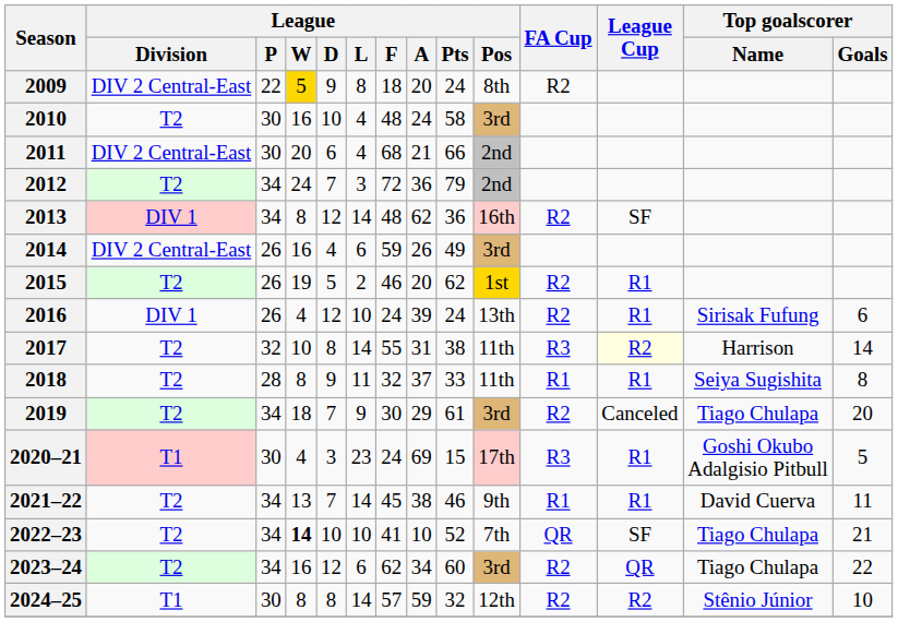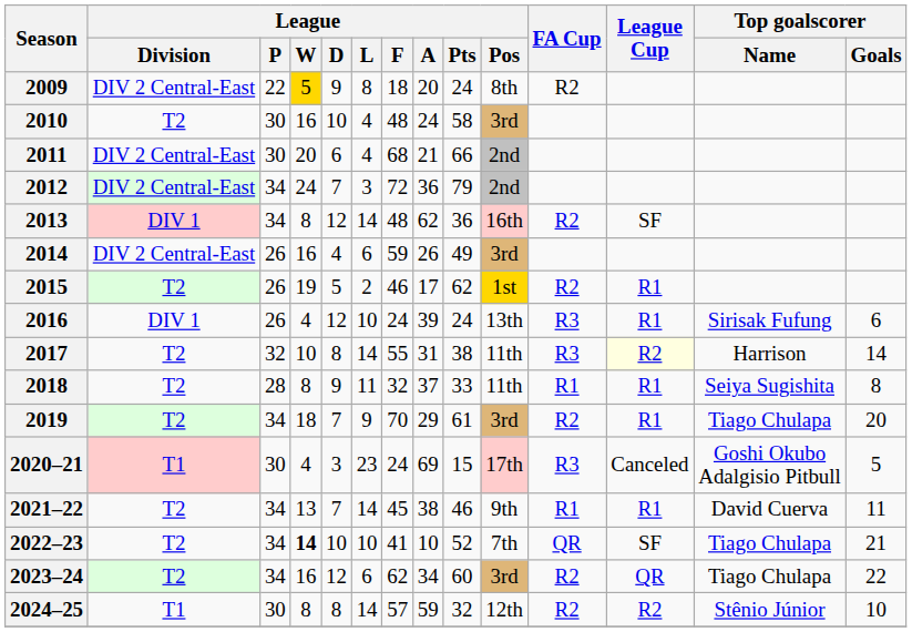2012 | League / Division: T2 -> DIV 2 Central-East
2015 | League / A: 20 -> 17
2016 | FA Cup: R2 -> R3
2019 | League / F: 30 -> 70
2019 | League Cup: Canceled -> R1
2020–21 | League Cup: R1 -> Canceled
